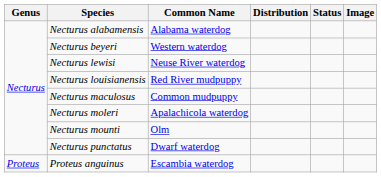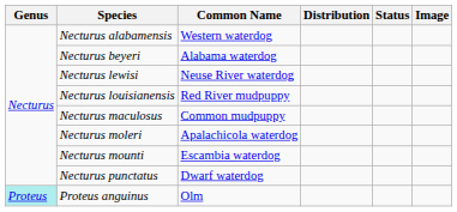Necturus alabamensis | Common Name: Alabama waterdog -> Western waterdog
Necturus beyeri | Common Name: Western waterdog -> Alabama waterdog
Necturus mounti | Common Name: Olm -> Escambia waterdog
Proteus anguinus | Genus: no background -> paleturquoise background
Proteus anguinus | Common Name: Escambia waterdog -> Olm
